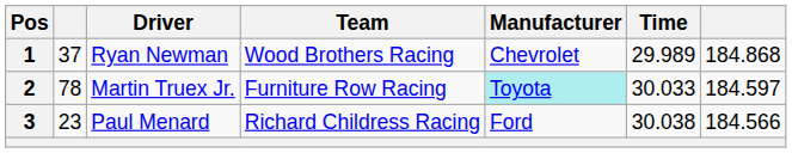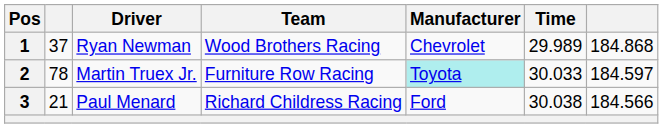3 | column 2: 23 -> 21
